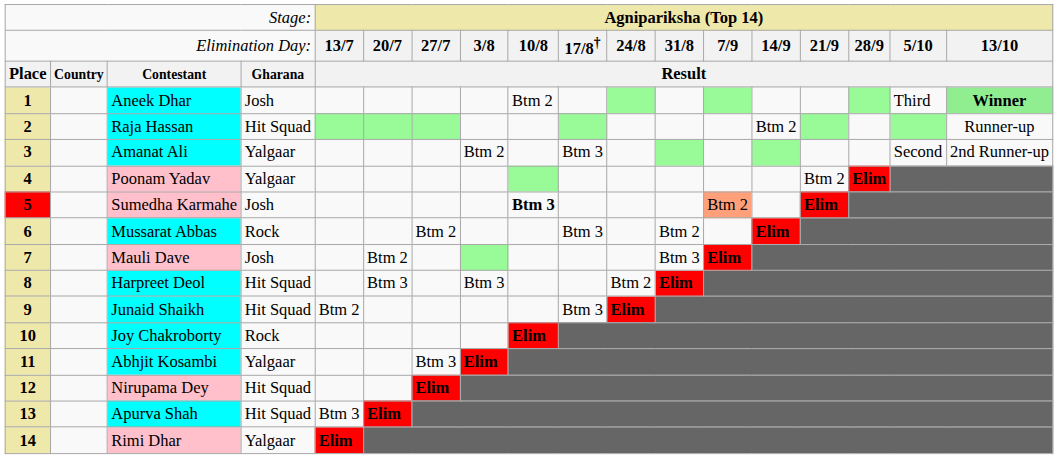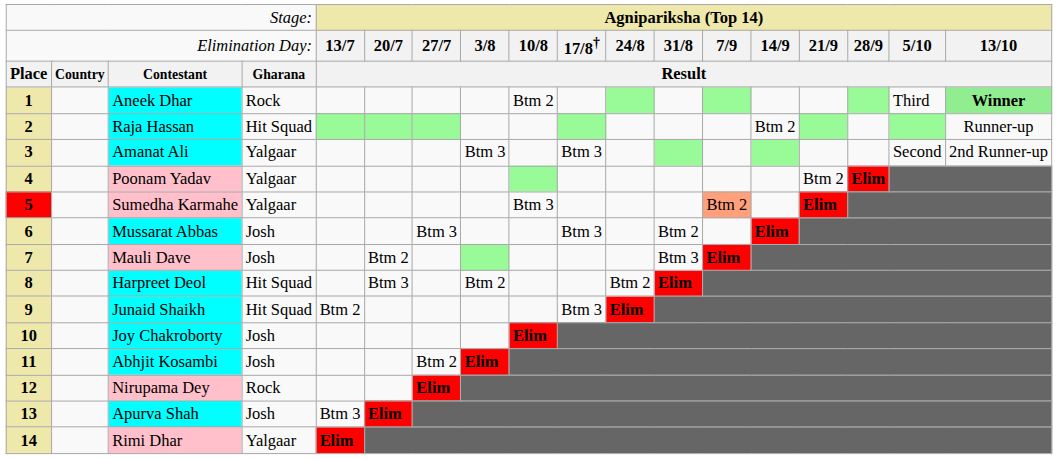Aneek Dhar | column 4: Josh -> Rock
Amanat Ali | column 8: Btm 2 -> Btm 3
Sumedha Karmahe | column 4: Josh -> Yalgaar
Sumedha Karmahe | column 9: bold -> normal
Mussarat Abbas | column 4: Rock -> Josh
Mussarat Abbas | column 7: Btm 2 -> Btm 3
Harpreet Deol | column 8: Btm 3 -> Btm 2
Joy Chakroborty | column 4: Rock -> Josh
Abhjit Kosambi | column 4: Yalgaar -> Josh
Abhjit Kosambi | column 7: Btm 3 -> Btm 2
Nirupama Dey | column 4: Hit Squad -> Rock
Apurva Shah | column 4: Hit Squad -> Josh
